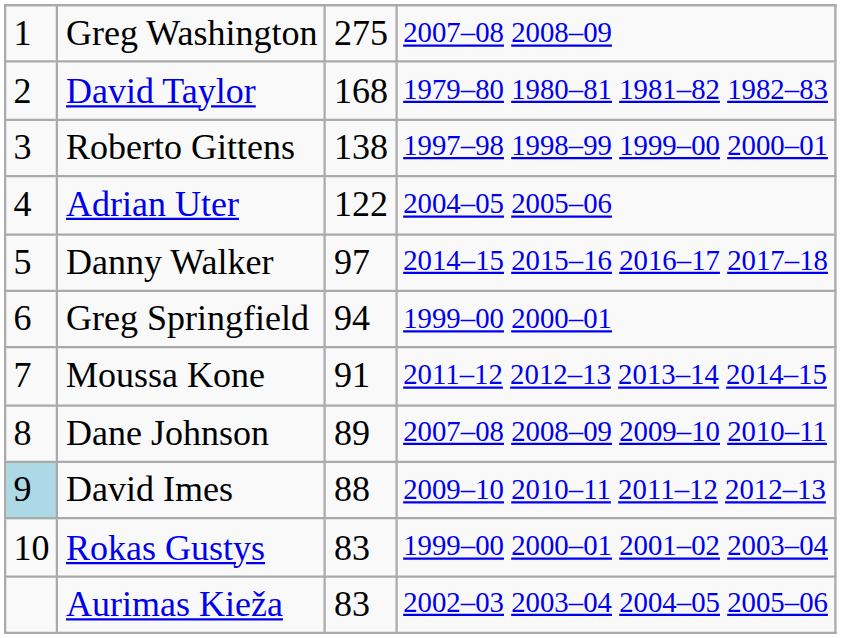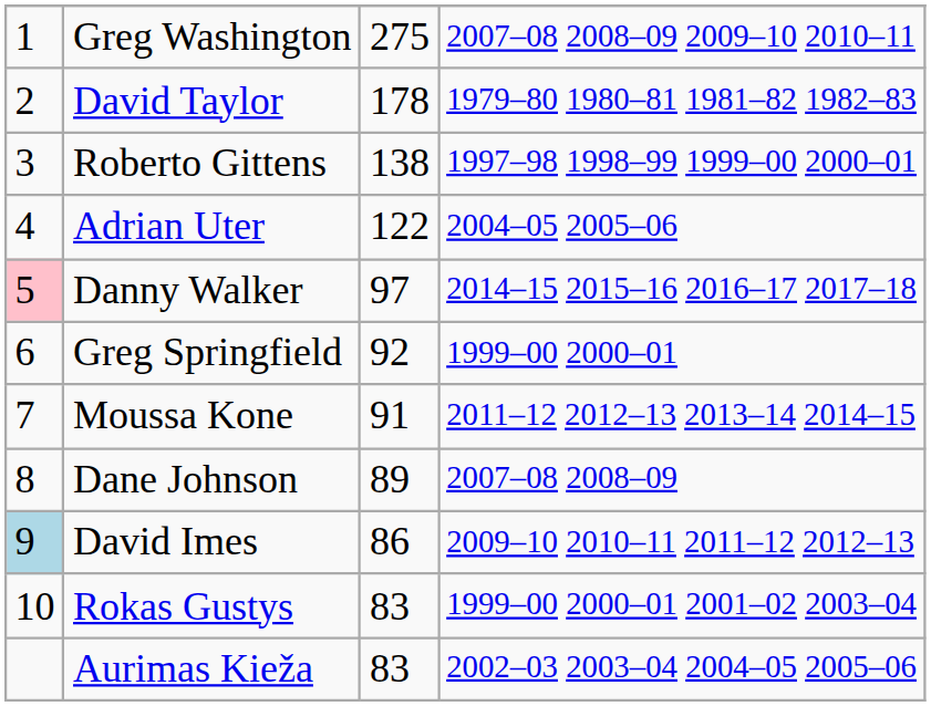Greg Washington | column 4: 2007–08 2008–09 -> 2007–08 2008–09 2009–10 2010–11
David Taylor | column 3: 168 -> 178
Danny Walker | column 1: no background -> pink background
Greg Springfield | column 3: 94 -> 92
Dane Johnson | column 4: 2007–08 2008–09 2009–10 2010–11 -> 2007–08 2008–09
David Imes | column 3: 88 -> 86
